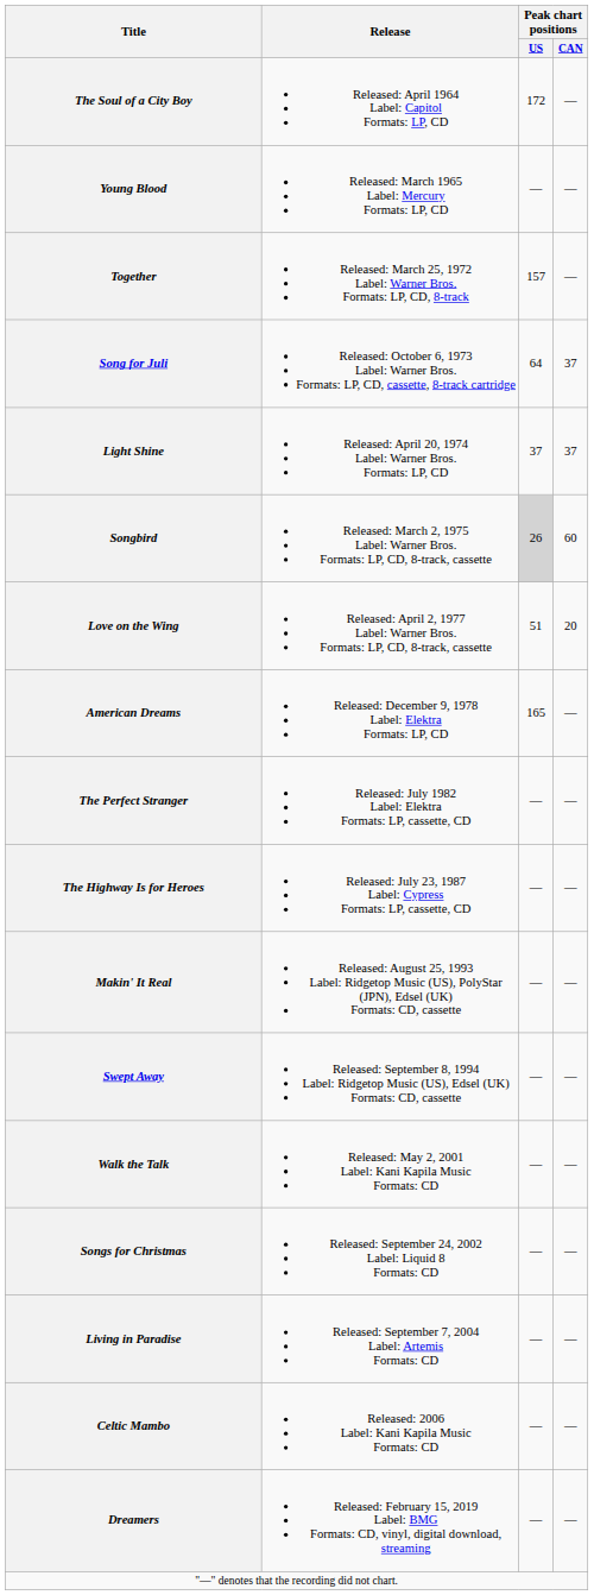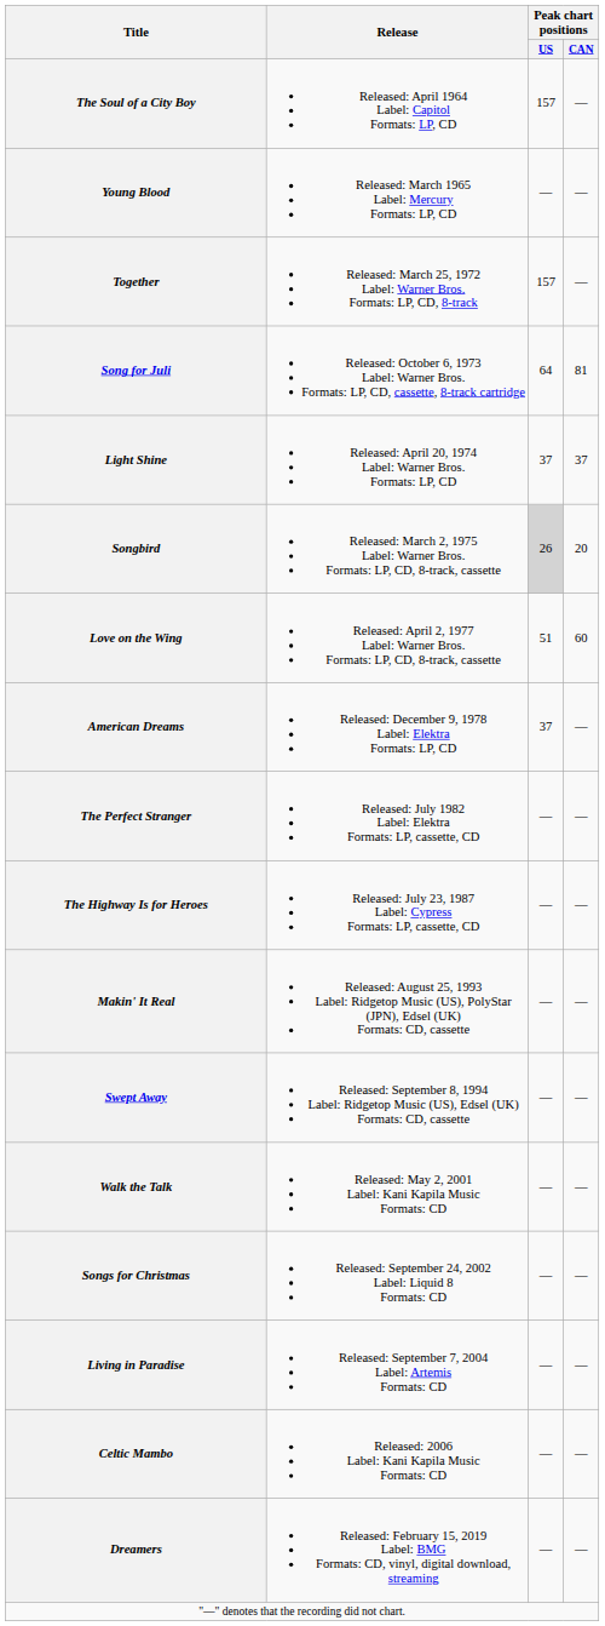The Soul of a City Boy | Peak chart positions / US: 172 -> 157
Song for Juli | Peak chart positions / CAN: 37 -> 81
Songbird | Peak chart positions / CAN: 60 -> 20
Love on the Wing | Peak chart positions / CAN: 20 -> 60
American Dreams | Peak chart positions / US: 165 -> 37
